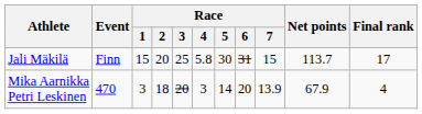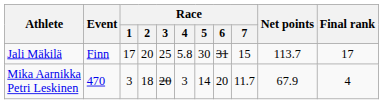Jali Mäkilä | Race / 1: 15 -> 17
Mika Aarnikka Petri Leskinen | Race / 7: 13.9 -> 11.7
